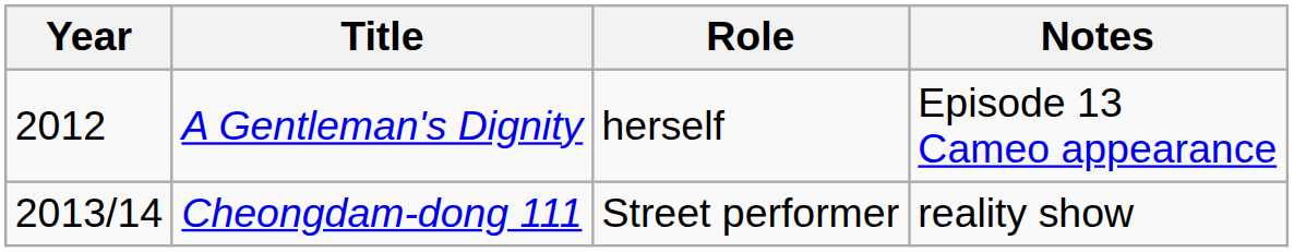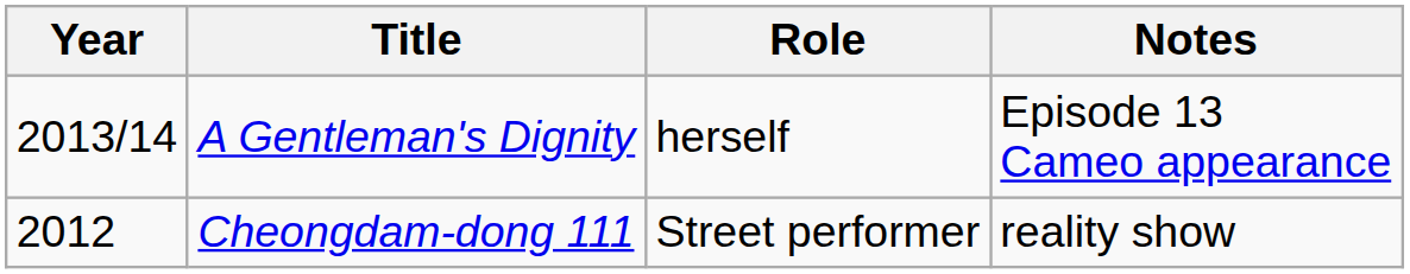A Gentleman's Dignity | Year: 2012 -> 2013/14
Cheongdam-dong 111 | Year: 2013/14 -> 2012
